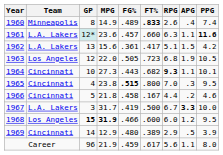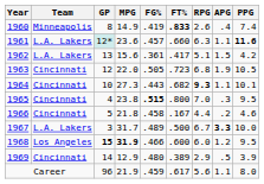1960 | FG%: .489 -> .419
1963 | Team: Los Angeles -> Cincinnati
1967 | FG%: .419 -> .489
